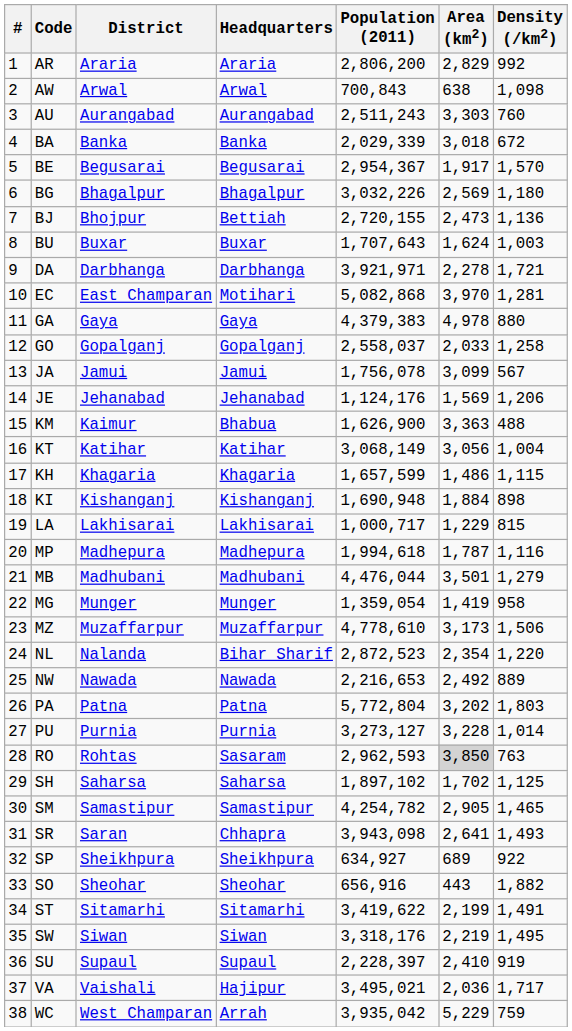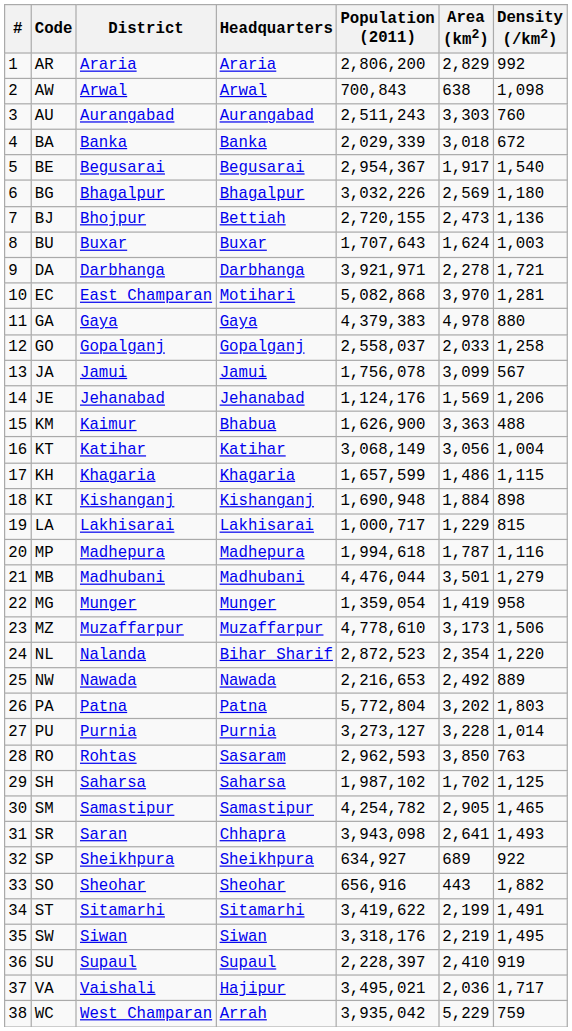BE | Density (/km2): 1,570 -> 1,540
RO | Area (km2): lightgrey background -> no background
SH | Population (2011): 1,897,102 -> 1,987,102
